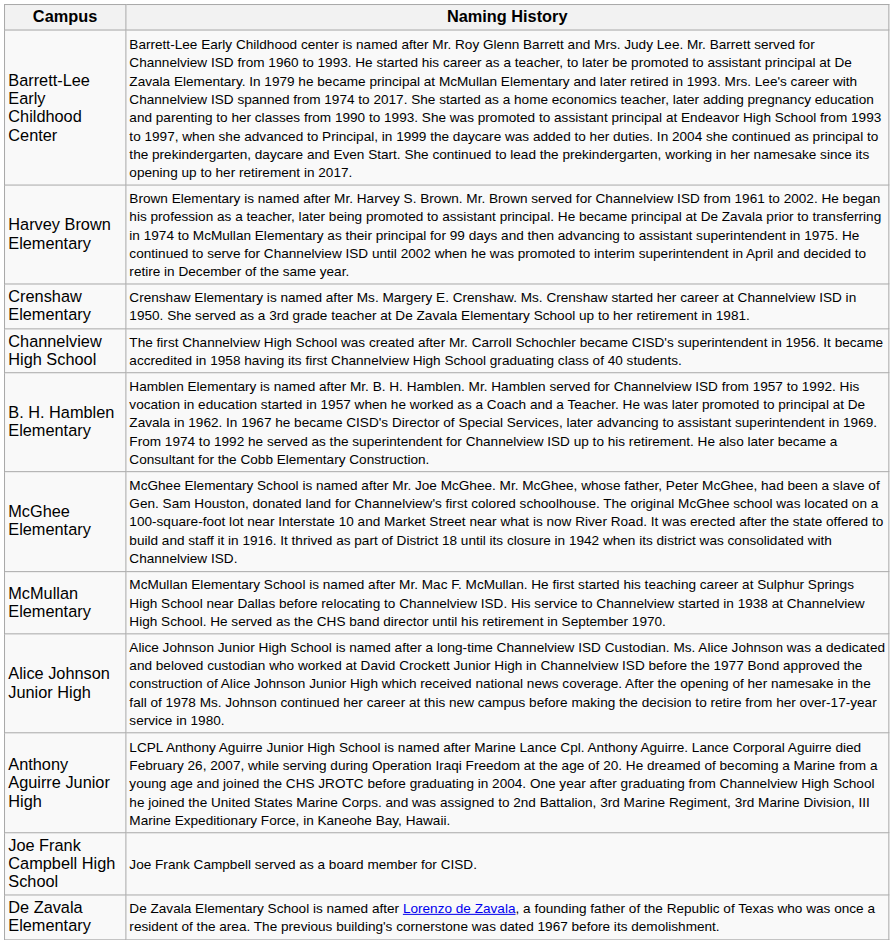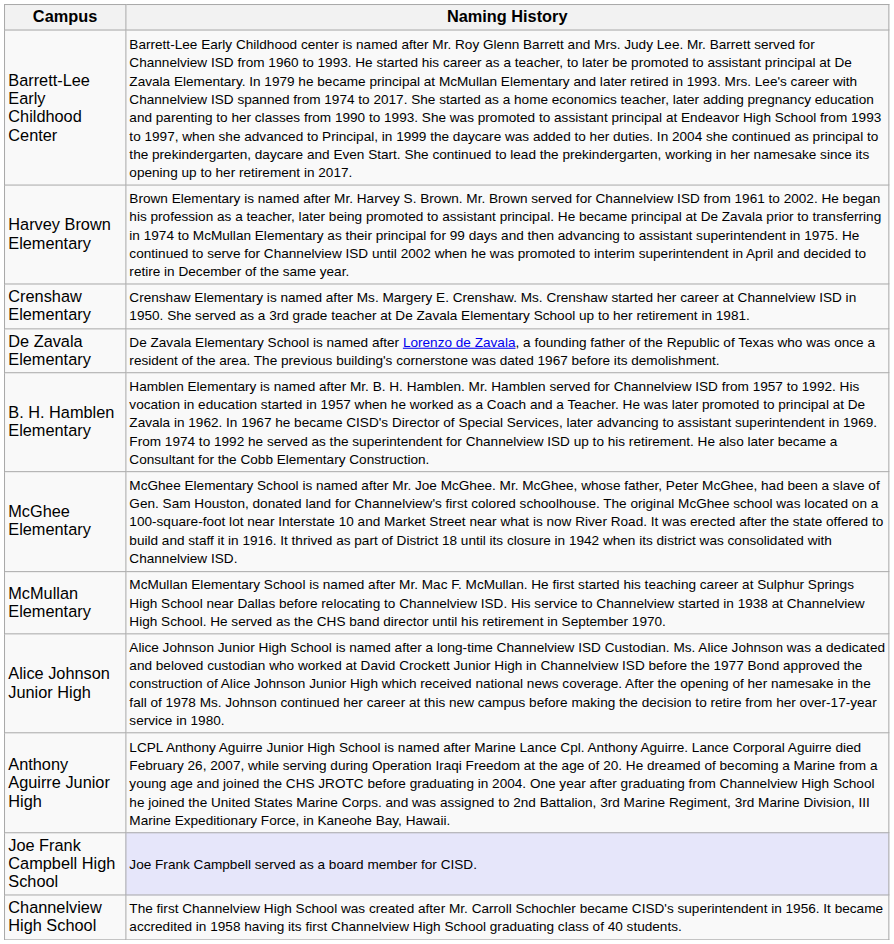rows swapped: De Zavala Elementary <-> Channelview High School
Joe Frank Campbell High School | Naming History: no background -> lavender background
